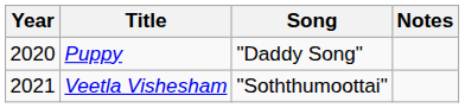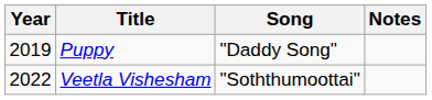Puppy | Year: 2020 -> 2019
Veetla Vishesham | Year: 2021 -> 2022
